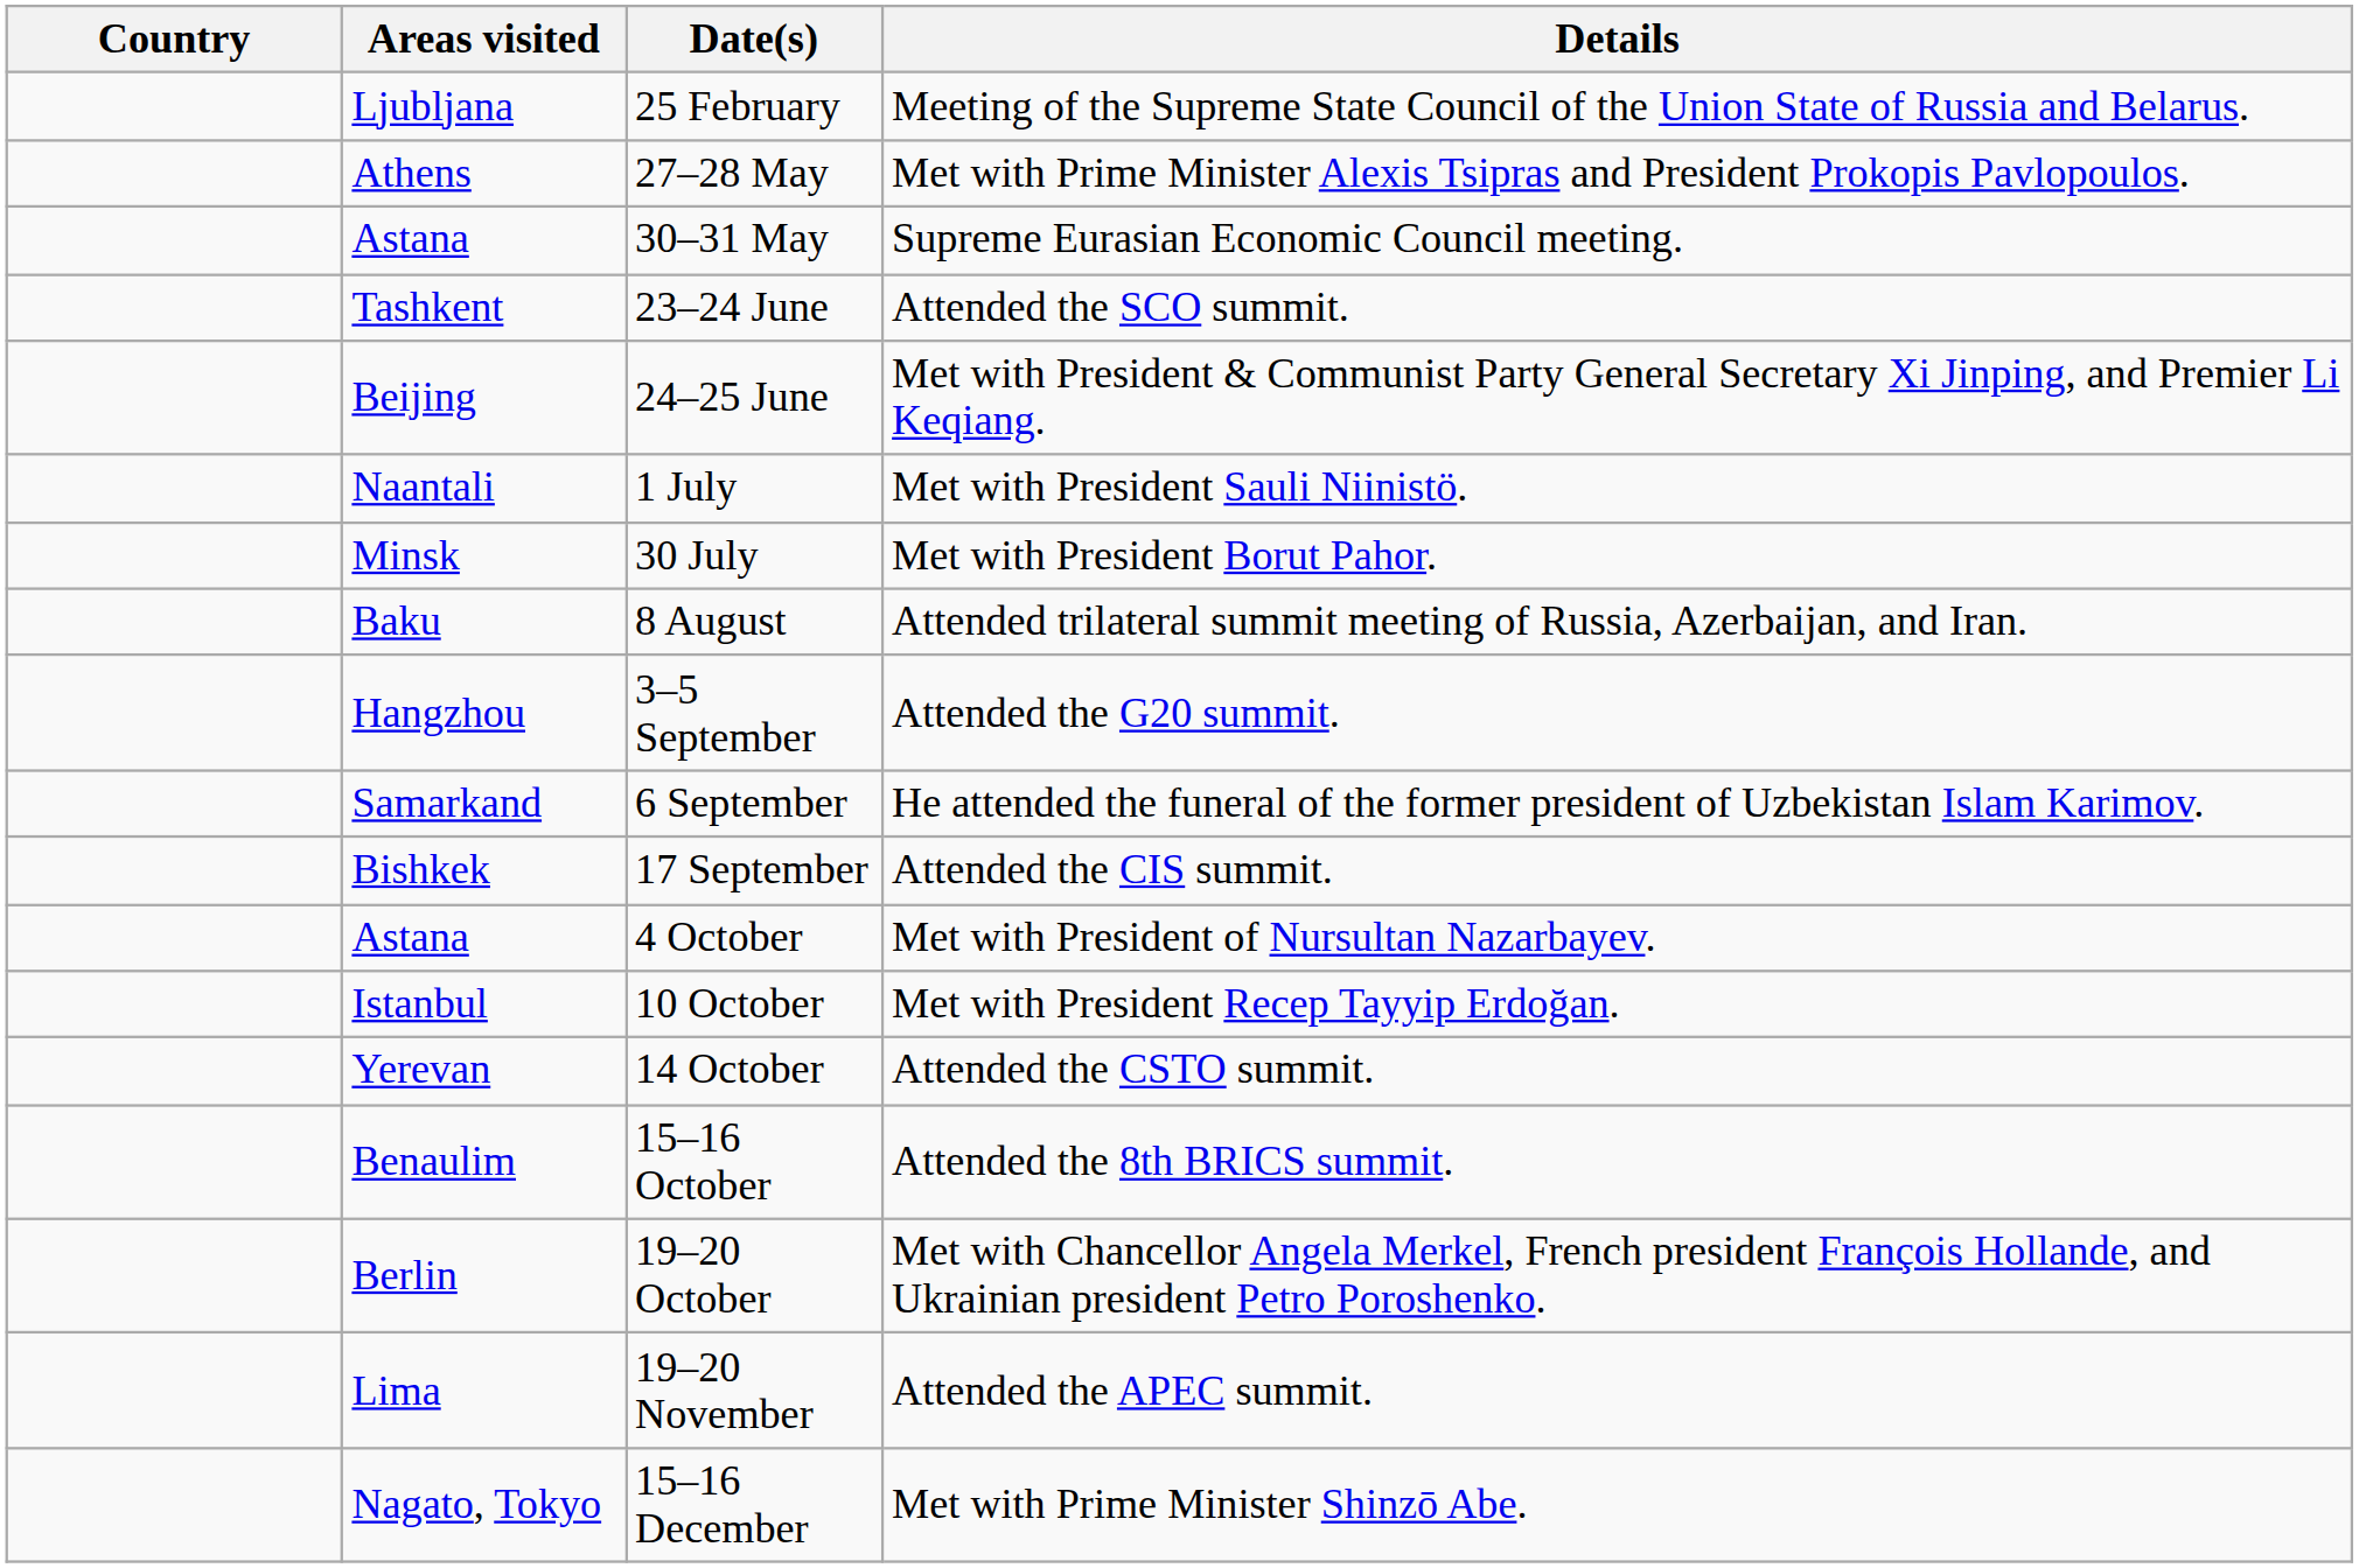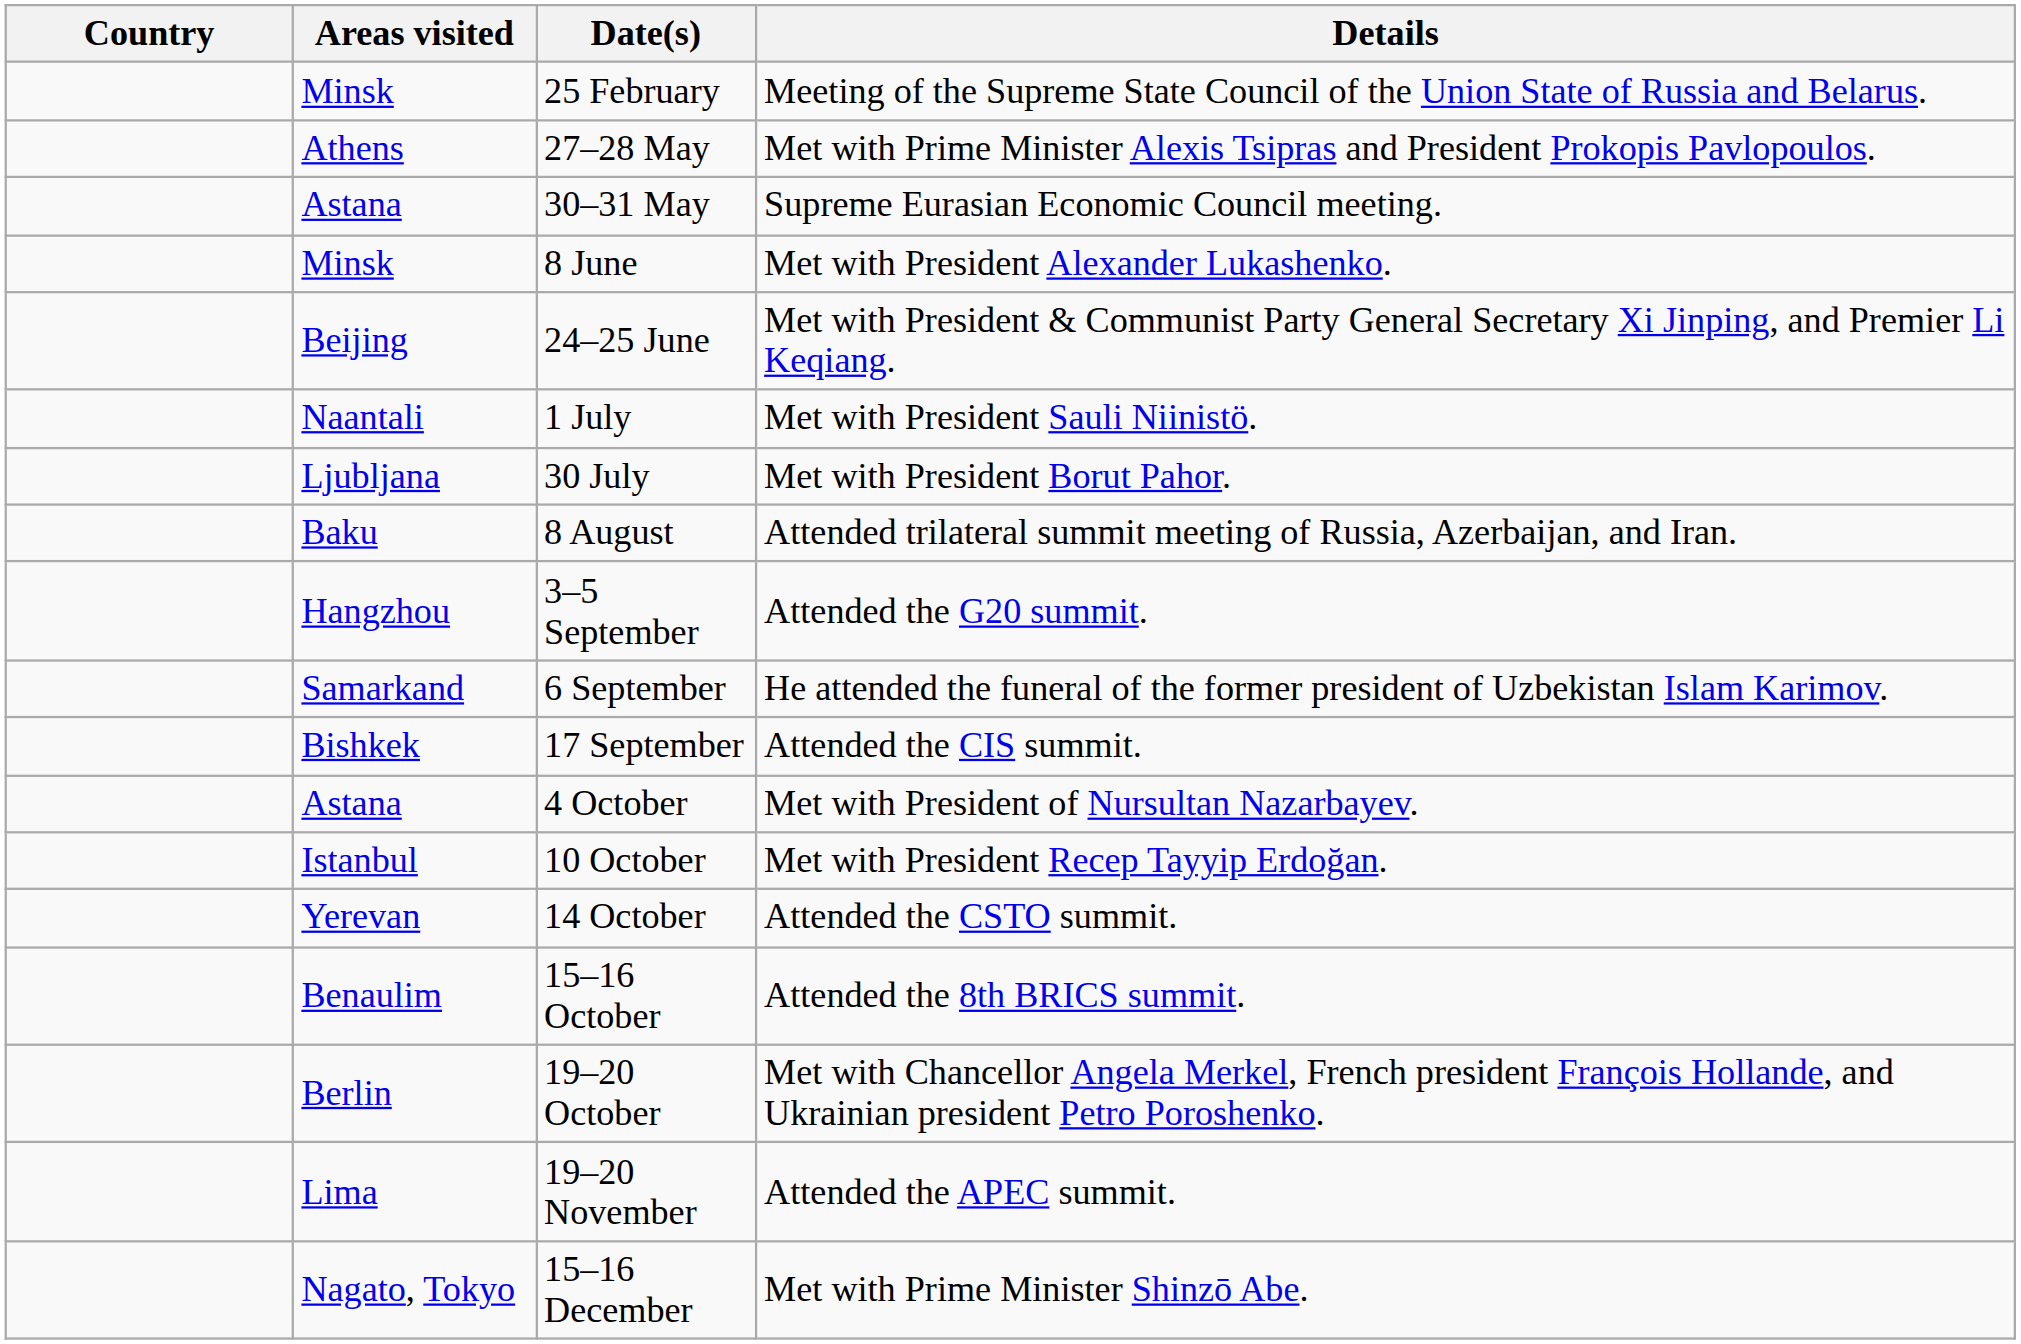25 February | Areas visited: Ljubljana -> Minsk
+ row: Minsk | 8 June | Met with President Alexander Lukashenko.
- row: Tashkent | 23–24 June | Attended the SCO summit.
30 July | Areas visited: Minsk -> Ljubljana
